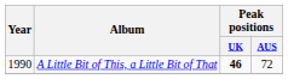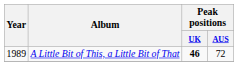A Little Bit of This, a Little Bit of That | Year: 1990 -> 1989
